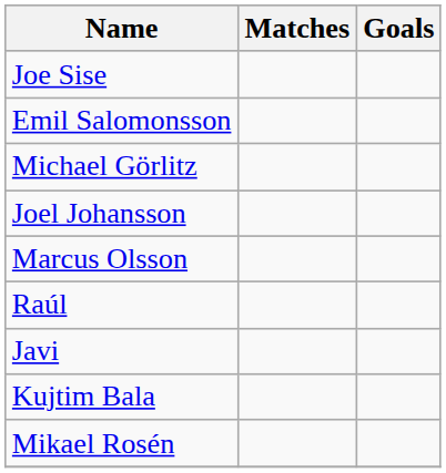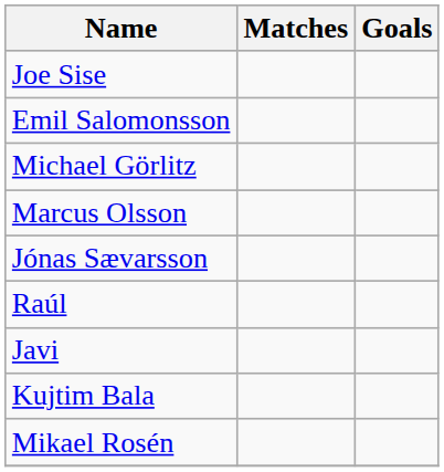- row: Joel Johansson
+ row: Jónas Sævarsson
